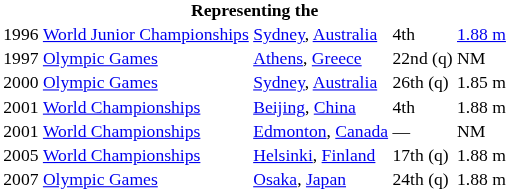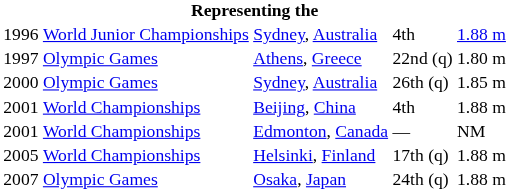1997 | column 5: NM -> 1.80 m
